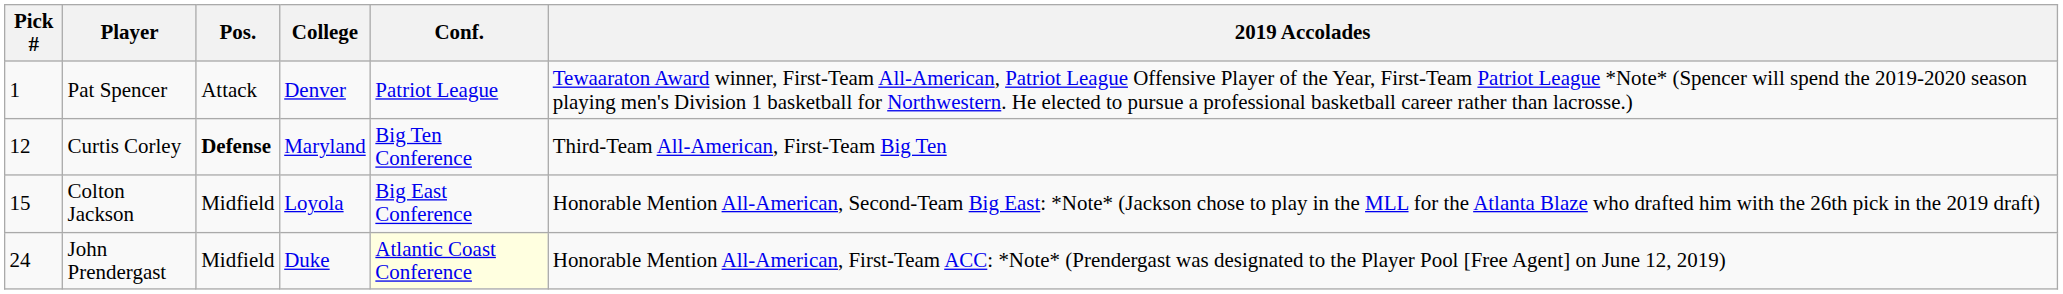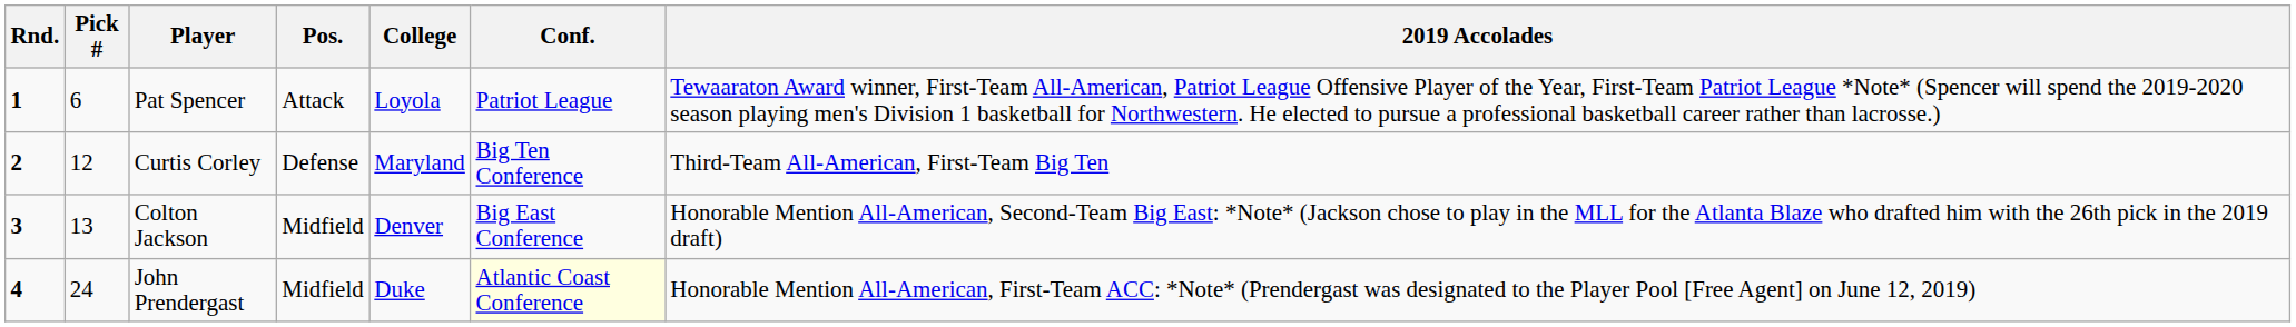+ column: Rnd. | 1 | 2 | 3 | 4
Pat Spencer | Pick #: 1 -> 6
Pat Spencer | College: Denver -> Loyola
Curtis Corley | Pos.: bold -> normal
Colton Jackson | Pick #: 15 -> 13
Colton Jackson | College: Loyola -> Denver
